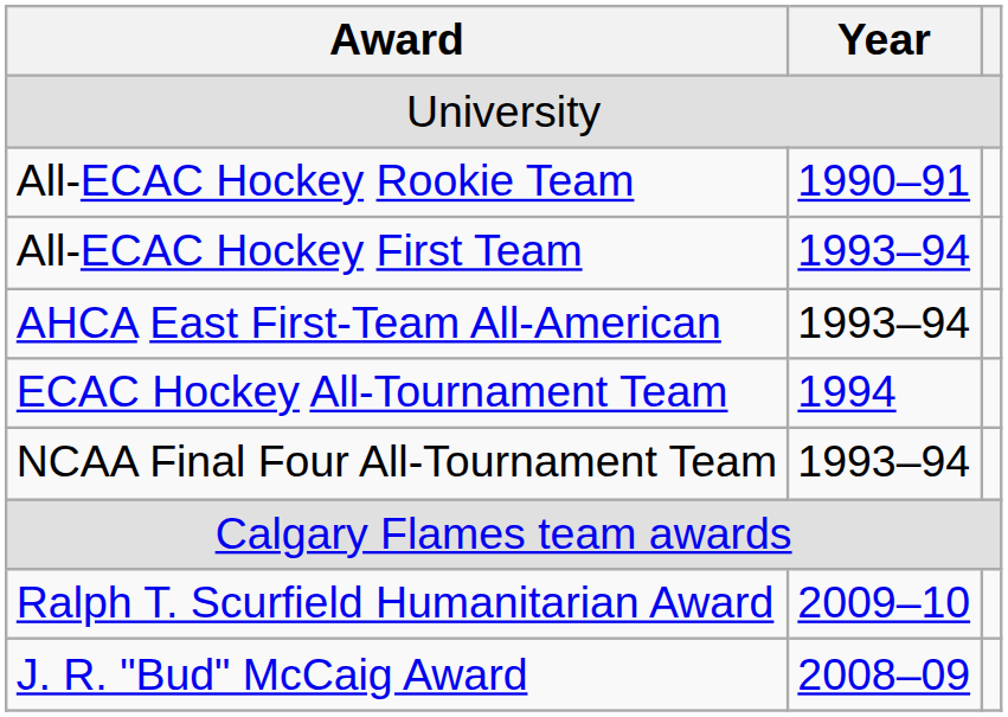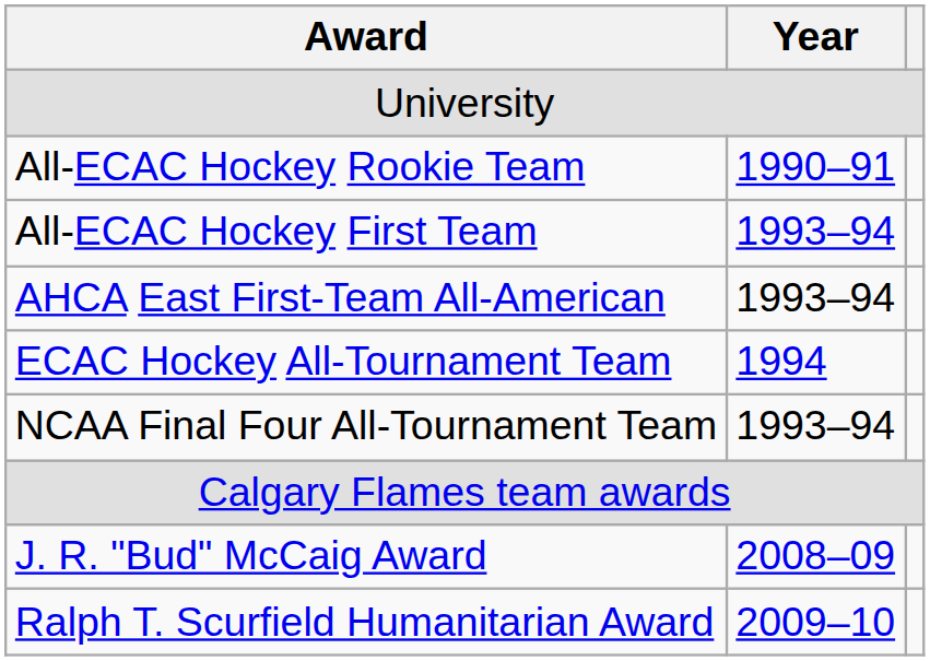rows swapped: J. R. "Bud" McCaig Award <-> Ralph T. Scurfield Humanitarian Award
